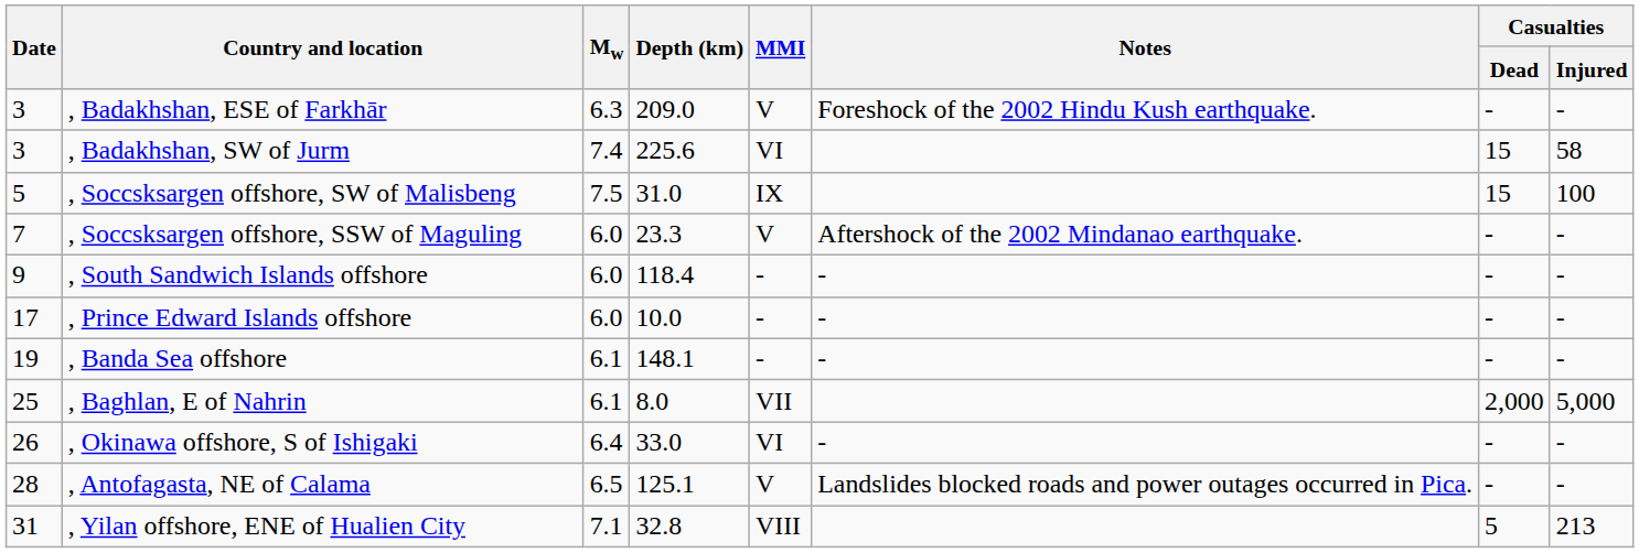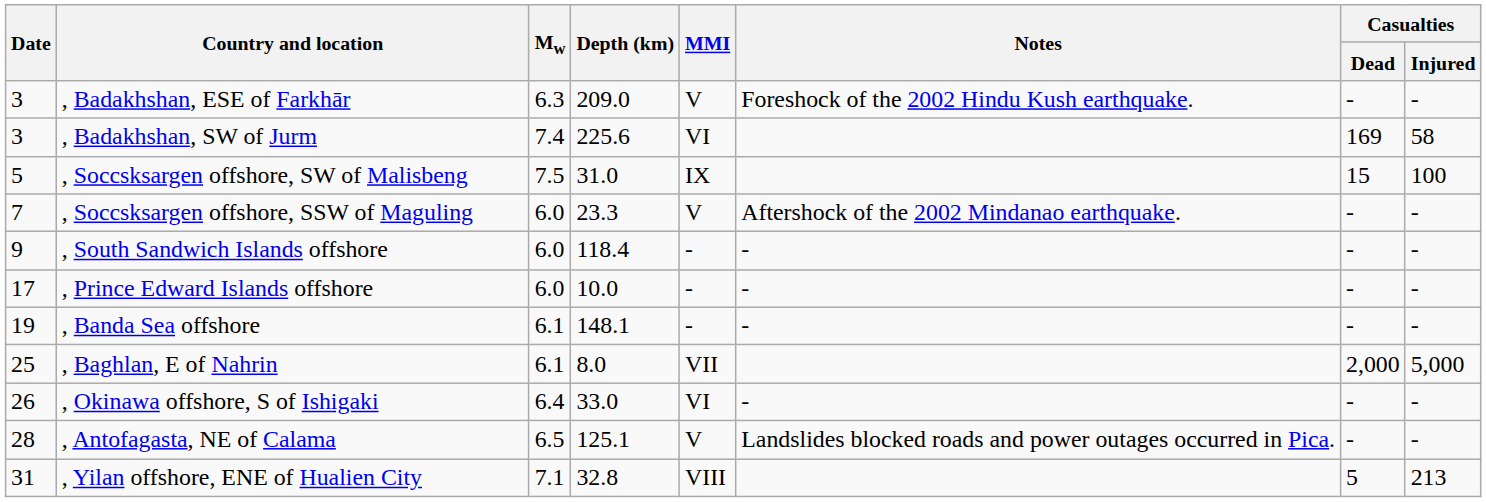, Badakhshan, SW of Jurm | Casualties / Dead: 15 -> 169
